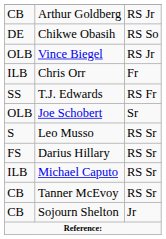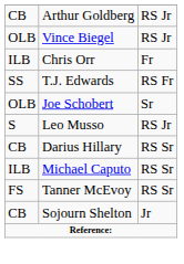- row: DE | Chikwe Obasih | RS So
Leo Musso | column 3: RS Sr -> RS Jr
Darius Hillary | column 1: FS -> CB
Tanner McEvoy | column 1: CB -> FS
